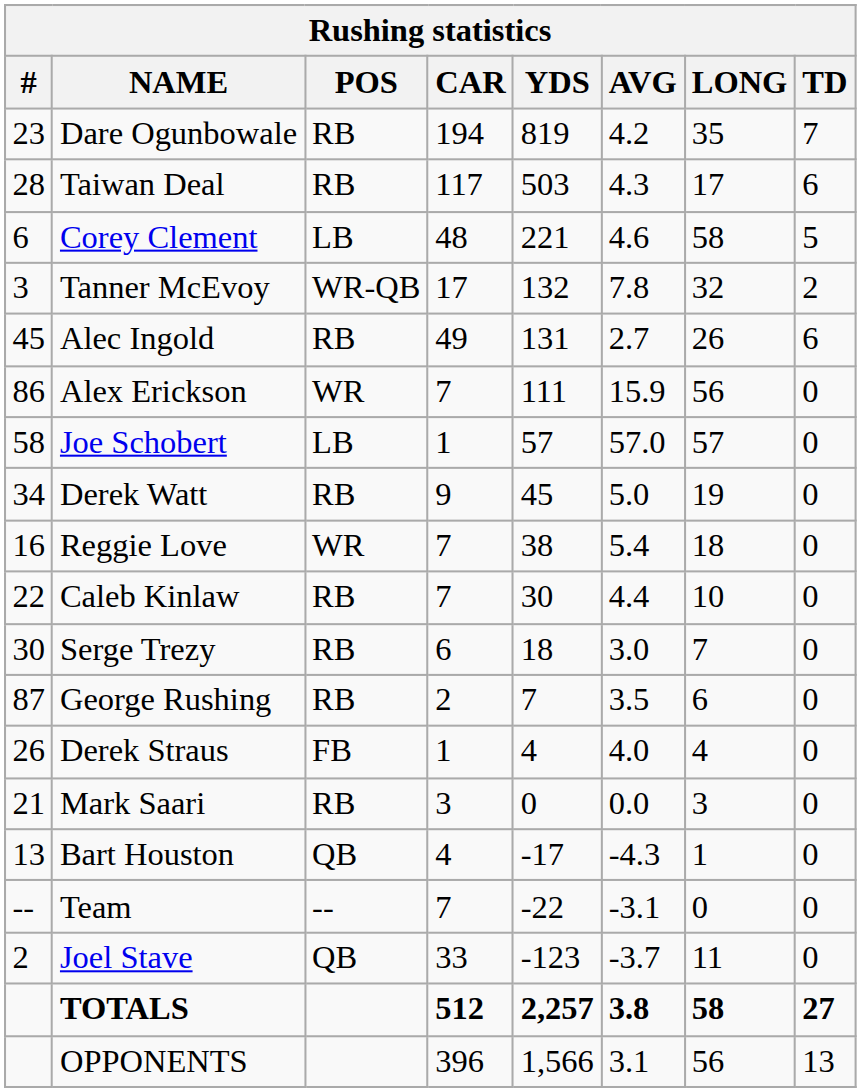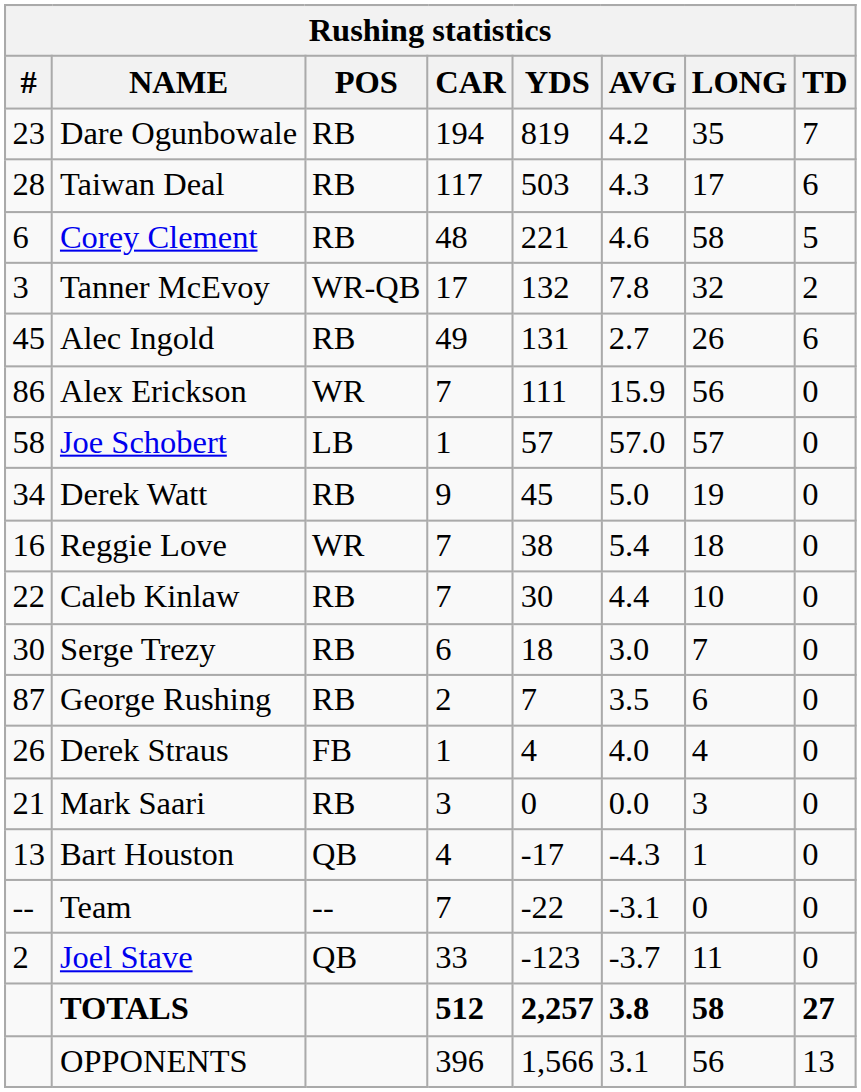Corey Clement | POS: LB -> RB
